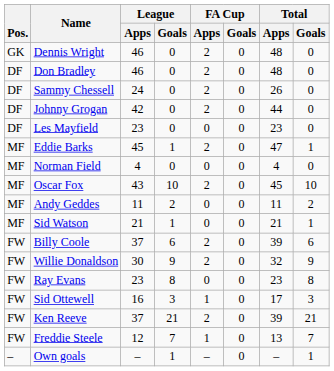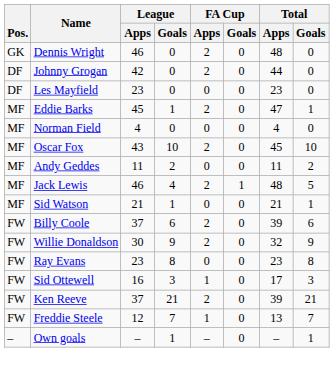- row: DF | Don Bradley | 46 | 0 | 2 | 0 | 48 | 0
- row: DF | Sammy Chessell | 24 | 0 | 2 | 0 | 26 | 0
+ row: MF | Jack Lewis | 46 | 4 | 2 | 1 | 48 | 5
